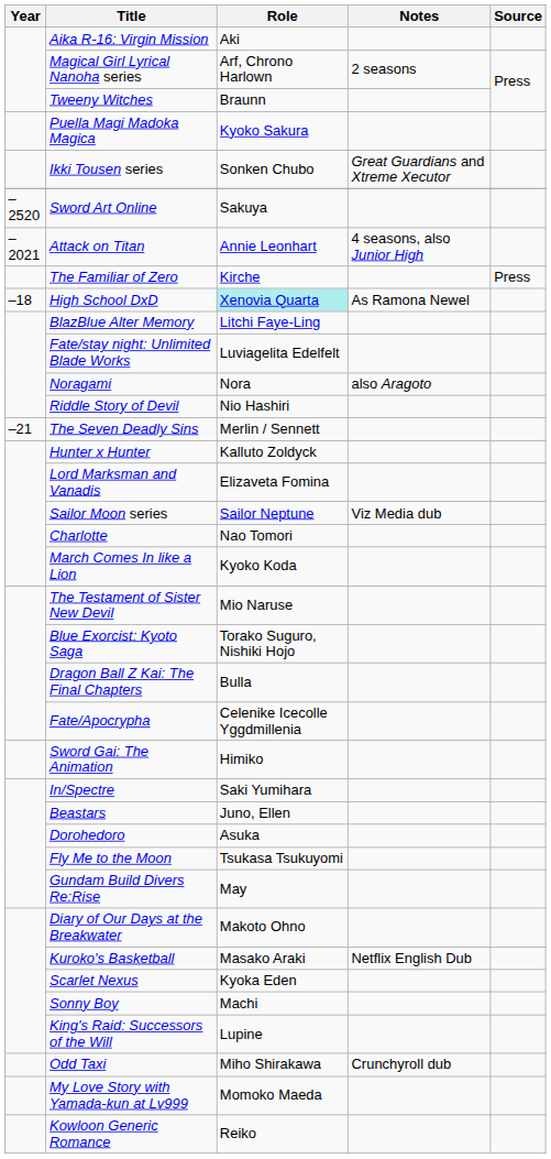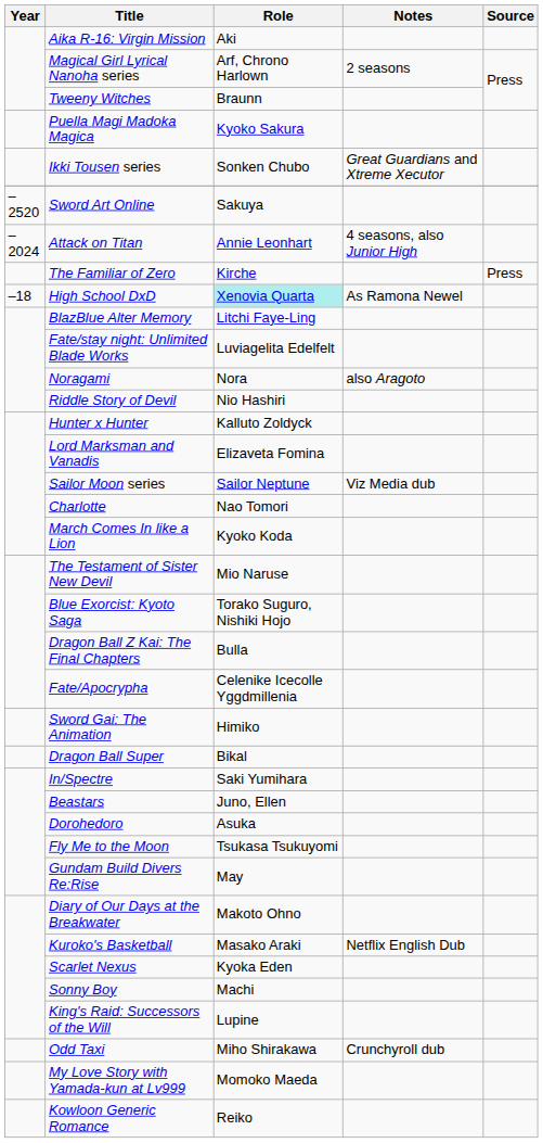Attack on Titan | Year: –2021 -> –2024
- row: –21 | The Seven Deadly Sins | Merlin / Sennett
+ row: Dragon Ball Super | Bikal
